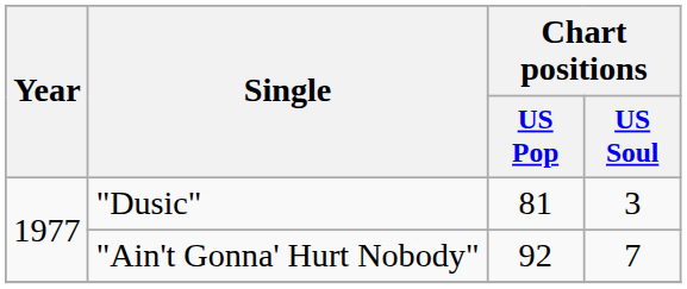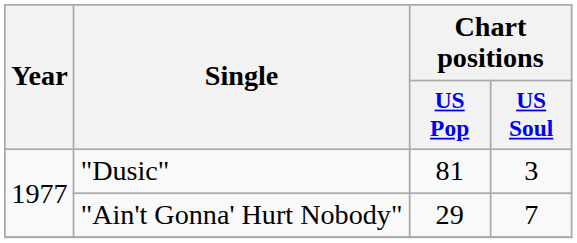"Ain't Gonna' Hurt Nobody" | Chart positions / US Pop: 92 -> 29
